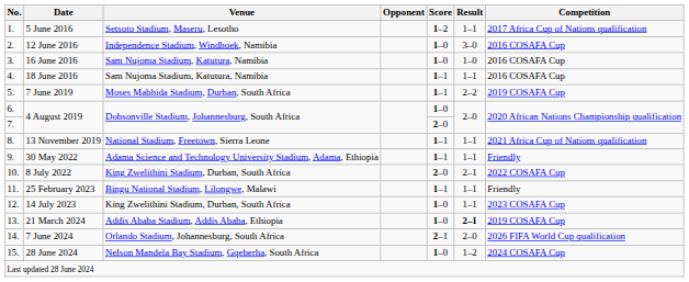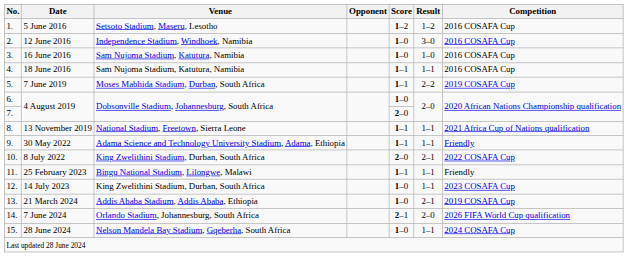5 June 2016 | Result: 1–1 -> 1–2
5 June 2016 | Competition: 2017 Africa Cup of Nations qualification -> 2016 COSAFA Cup
21 March 2024 | Result: bold -> normal
28 June 2024 | Result: 1–2 -> 1–1
